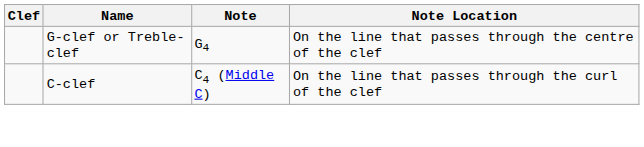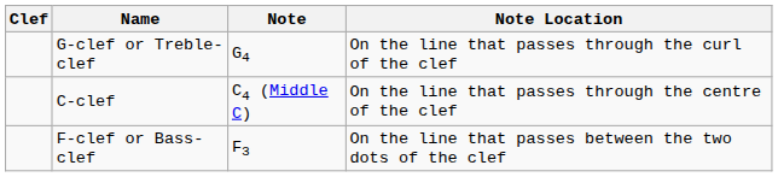G-clef or Treble-clef | Note Location: On the line that passes through the centre of the clef -> On the line that passes through the curl of the clef
C-clef | Note Location: On the line that passes through the curl of the clef -> On the line that passes through the centre of the clef
+ row: F-clef or Bass-clef | F3 | On the line that passes between the two dots of the clef
